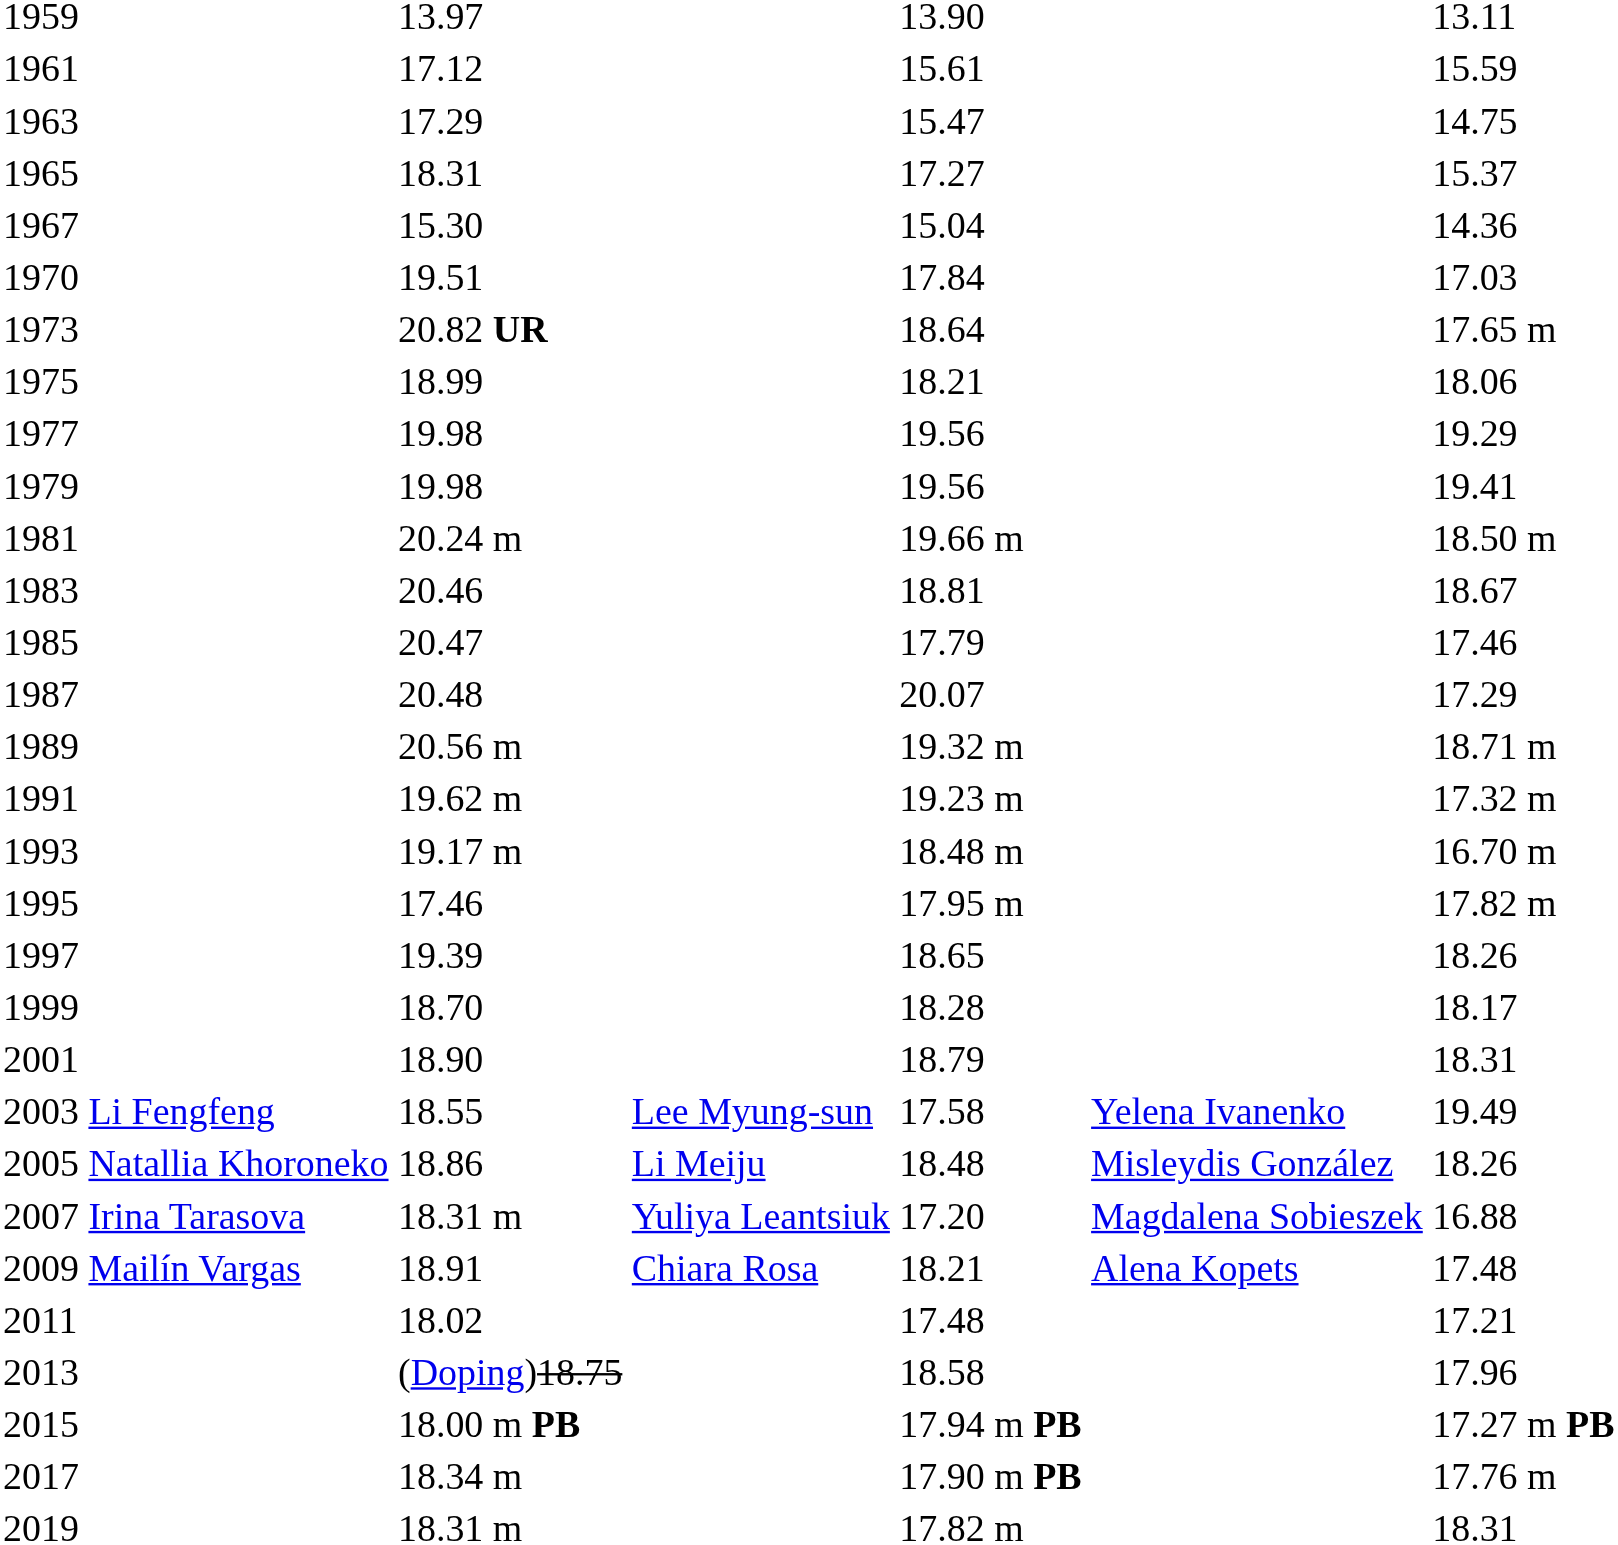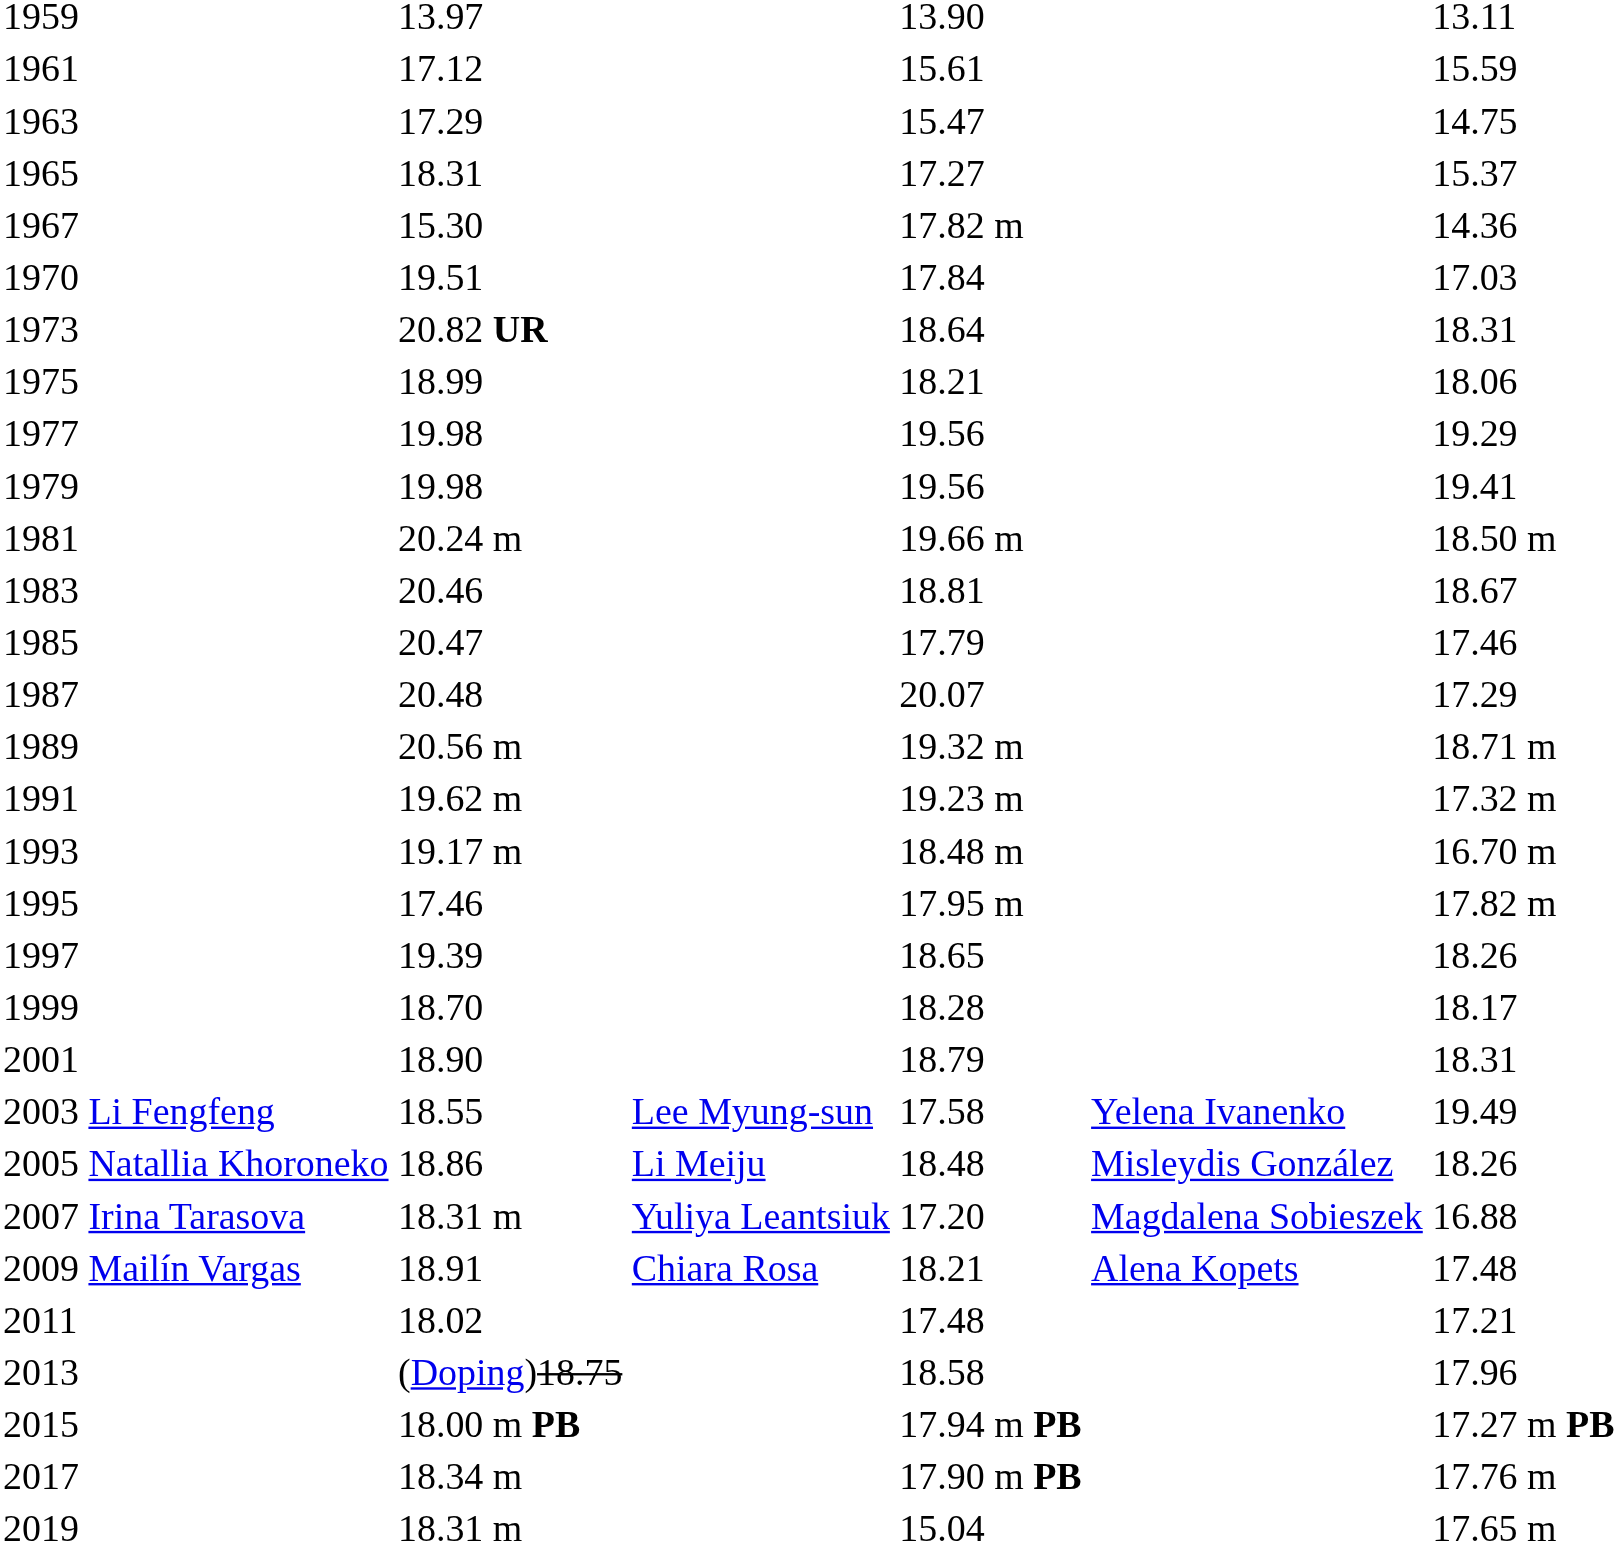1967 | column 5: 15.04 -> 17.82 m
1973 | column 7: 17.65 m -> 18.31
2019 | column 5: 17.82 m -> 15.04
2019 | column 7: 18.31 -> 17.65 m
